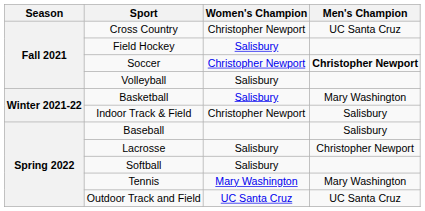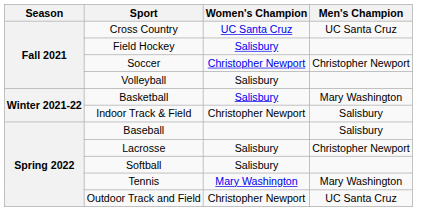Cross Country | Women's Champion: Christopher Newport -> UC Santa Cruz
Soccer | Men's Champion: bold -> normal
Outdoor Track and Field | Women's Champion: UC Santa Cruz -> Christopher Newport
